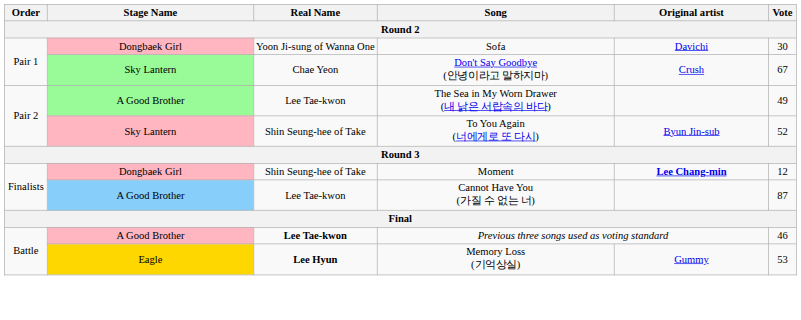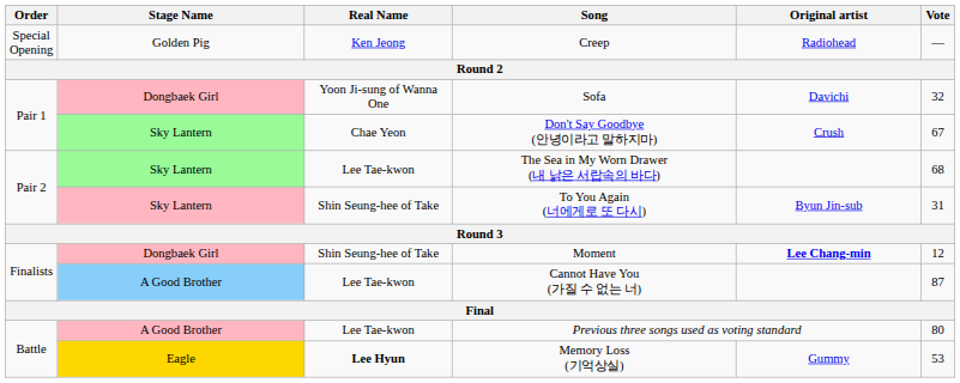+ row: Special Opening | Golden Pig | Ken Jeong | Creep | Radiohead | —
Sofa | Vote: 30 -> 32
The Sea in My Worn Drawer (내 낡은 서랍속의 바다) | Stage Name: A Good Brother -> Sky Lantern
The Sea in My Worn Drawer (내 낡은 서랍속의 바다) | Vote: 49 -> 68
To You Again (너에게로 또 다시) | Vote: 52 -> 31
Previous three songs used as voting standard | Real Name: bold -> normal
Previous three songs used as voting standard | Vote: 46 -> 80
